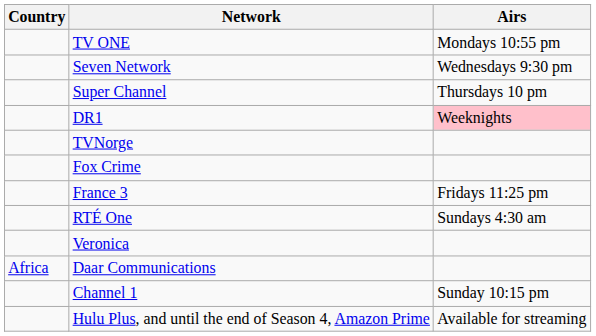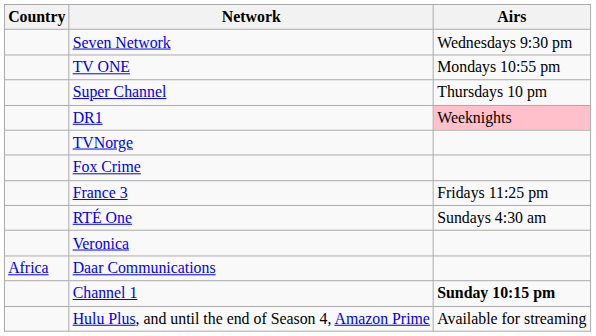rows swapped: Seven Network <-> TV ONE
Channel 1 | Airs: normal -> bold
